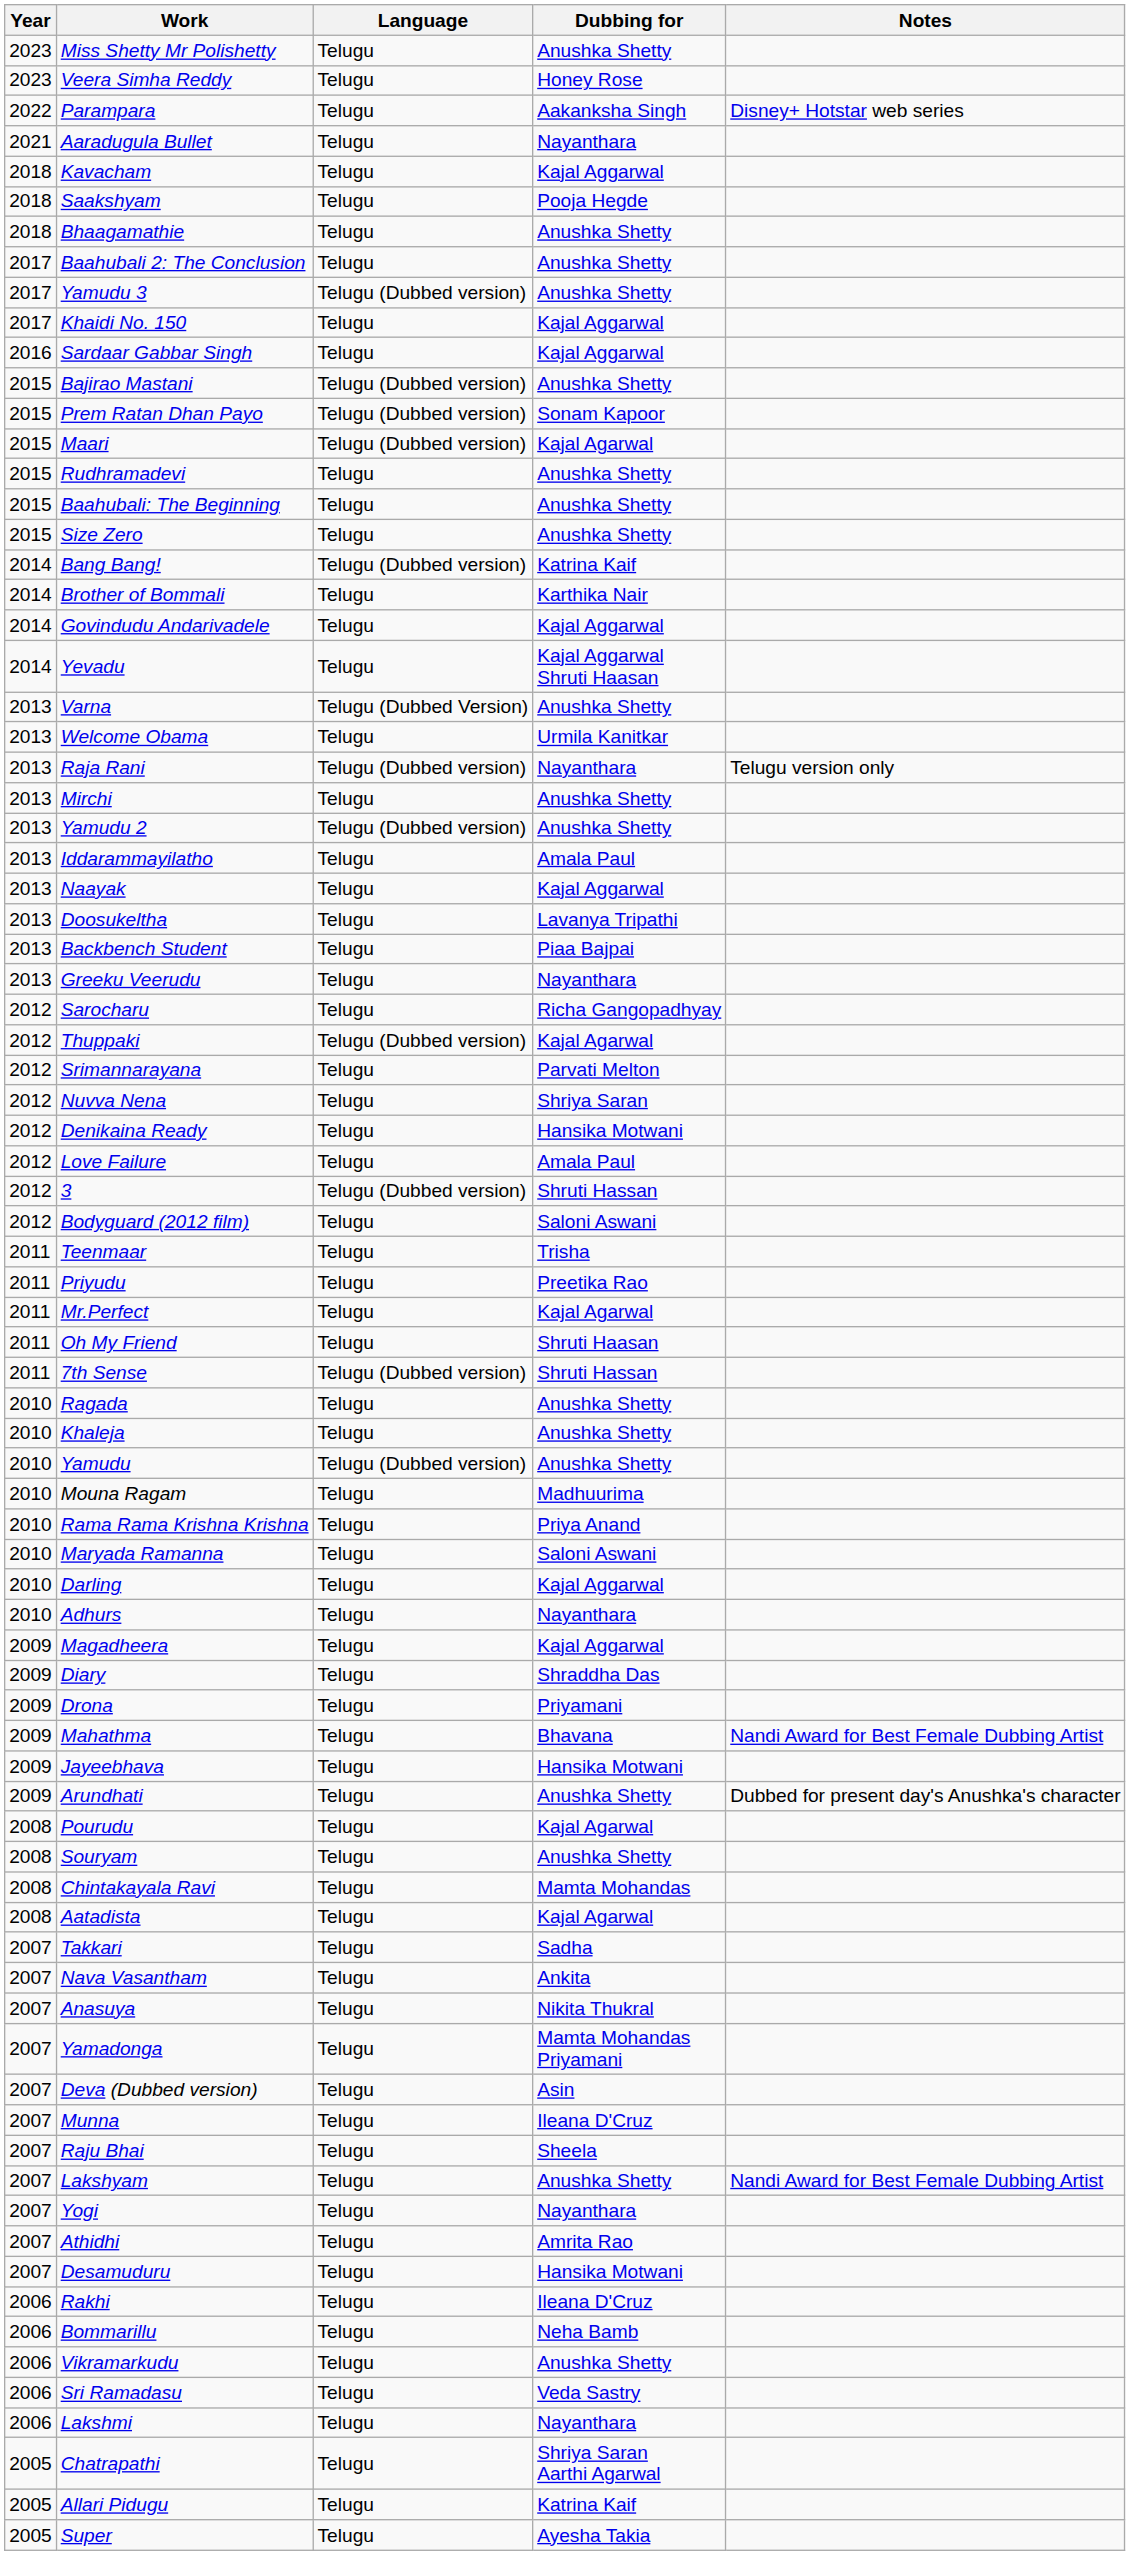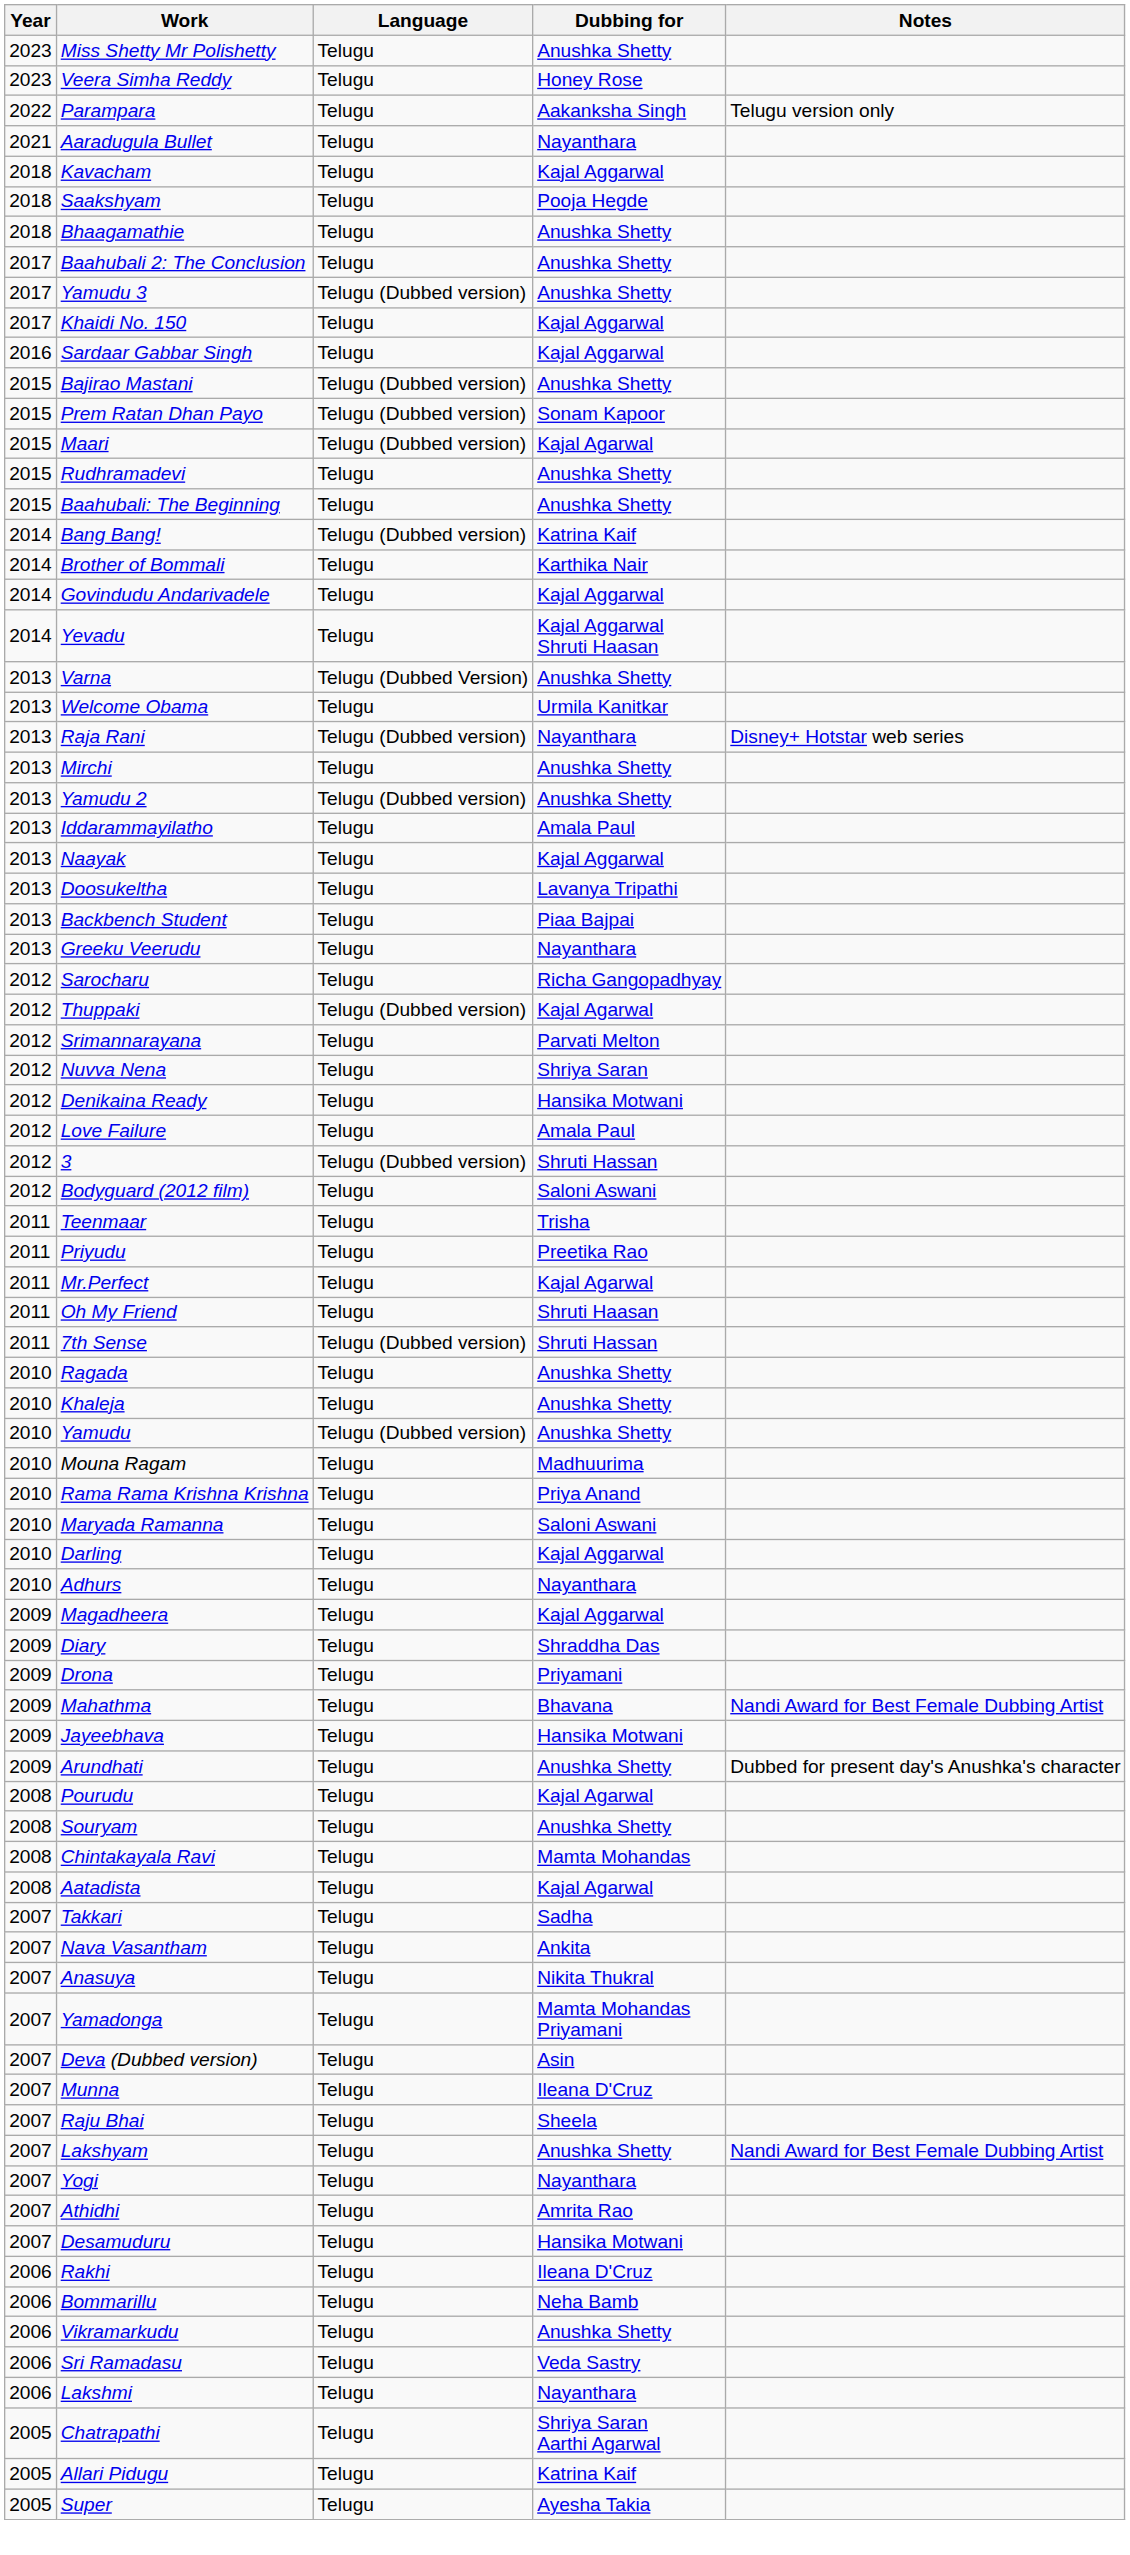Parampara | Notes: Disney+ Hotstar web series -> Telugu version only
- row: 2015 | Size Zero | Telugu | Anushka Shetty
Raja Rani | Notes: Telugu version only -> Disney+ Hotstar web series
